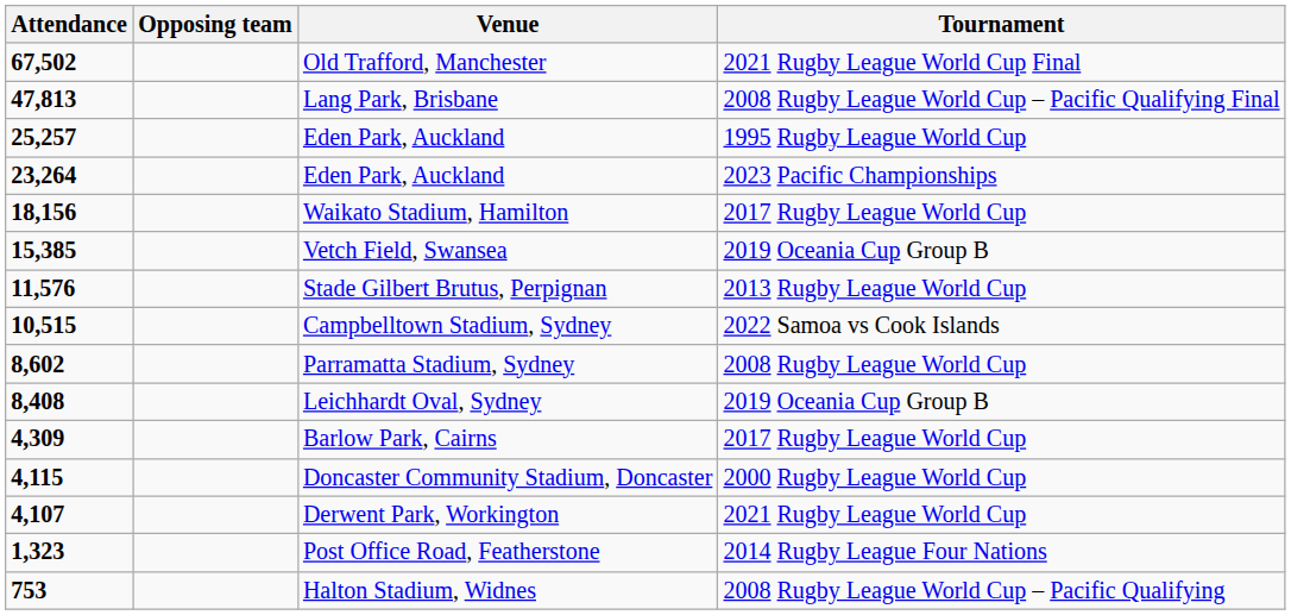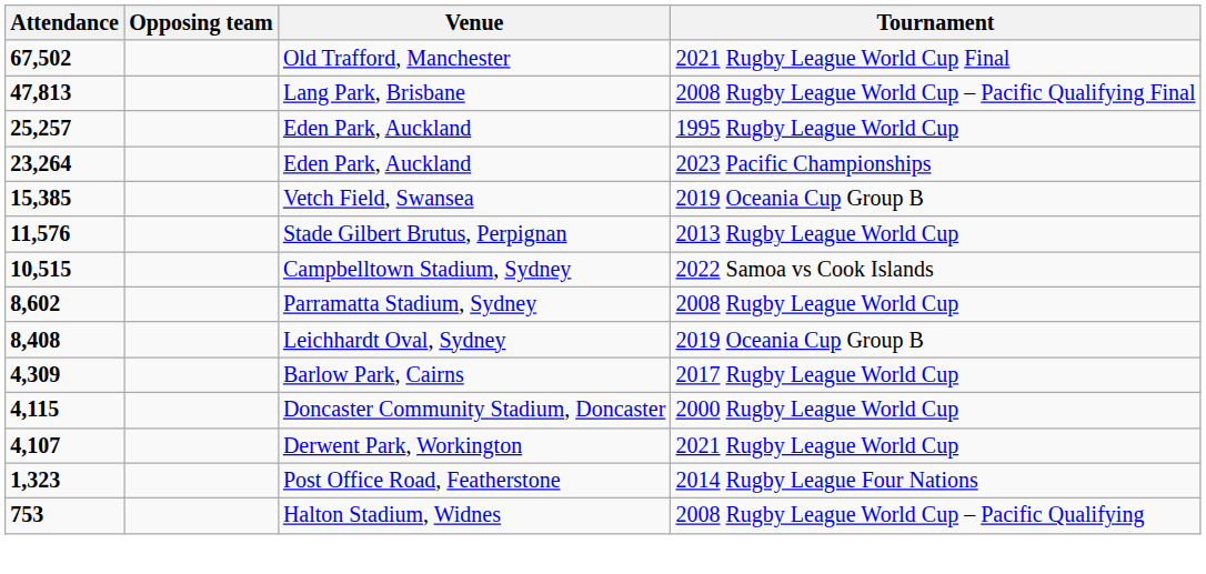- row: 18,156 | Waikato Stadium, Hamilton | 2017 Rugby League World Cup
